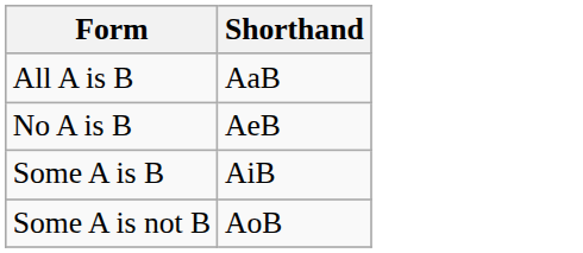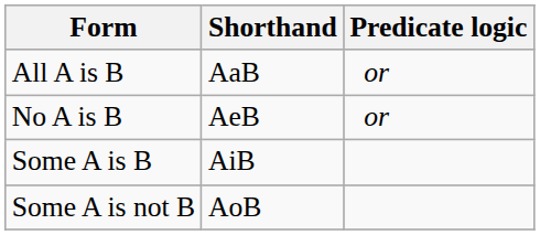+ column: Predicate logic | or | or
